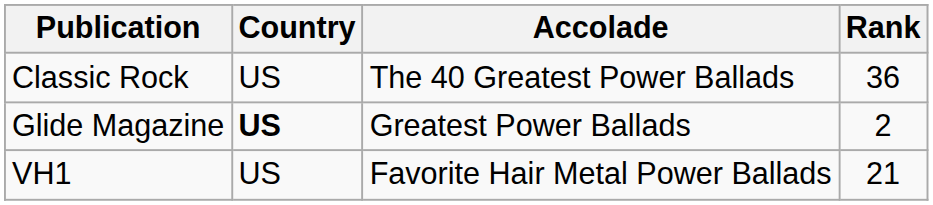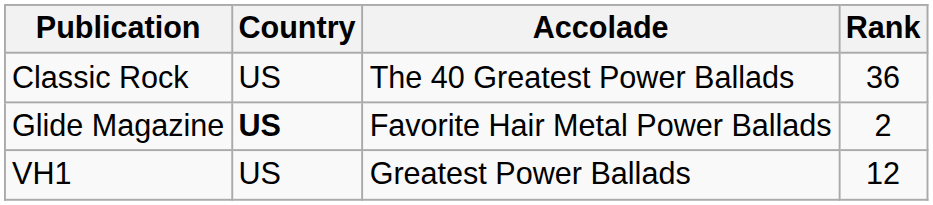Glide Magazine | Accolade: Greatest Power Ballads -> Favorite Hair Metal Power Ballads
VH1 | Accolade: Favorite Hair Metal Power Ballads -> Greatest Power Ballads
VH1 | Rank: 21 -> 12
